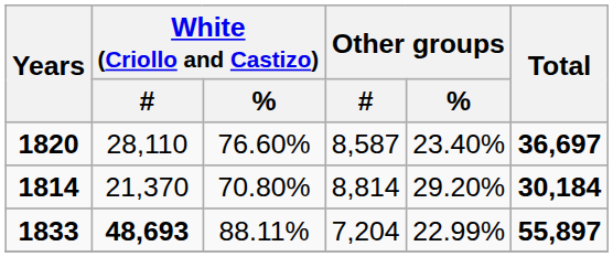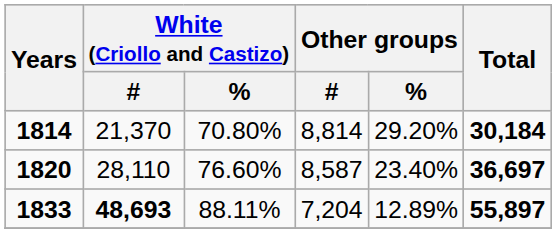rows swapped: 1814 <-> 1820
1833 | Other groups / %: 22.99% -> 12.89%
